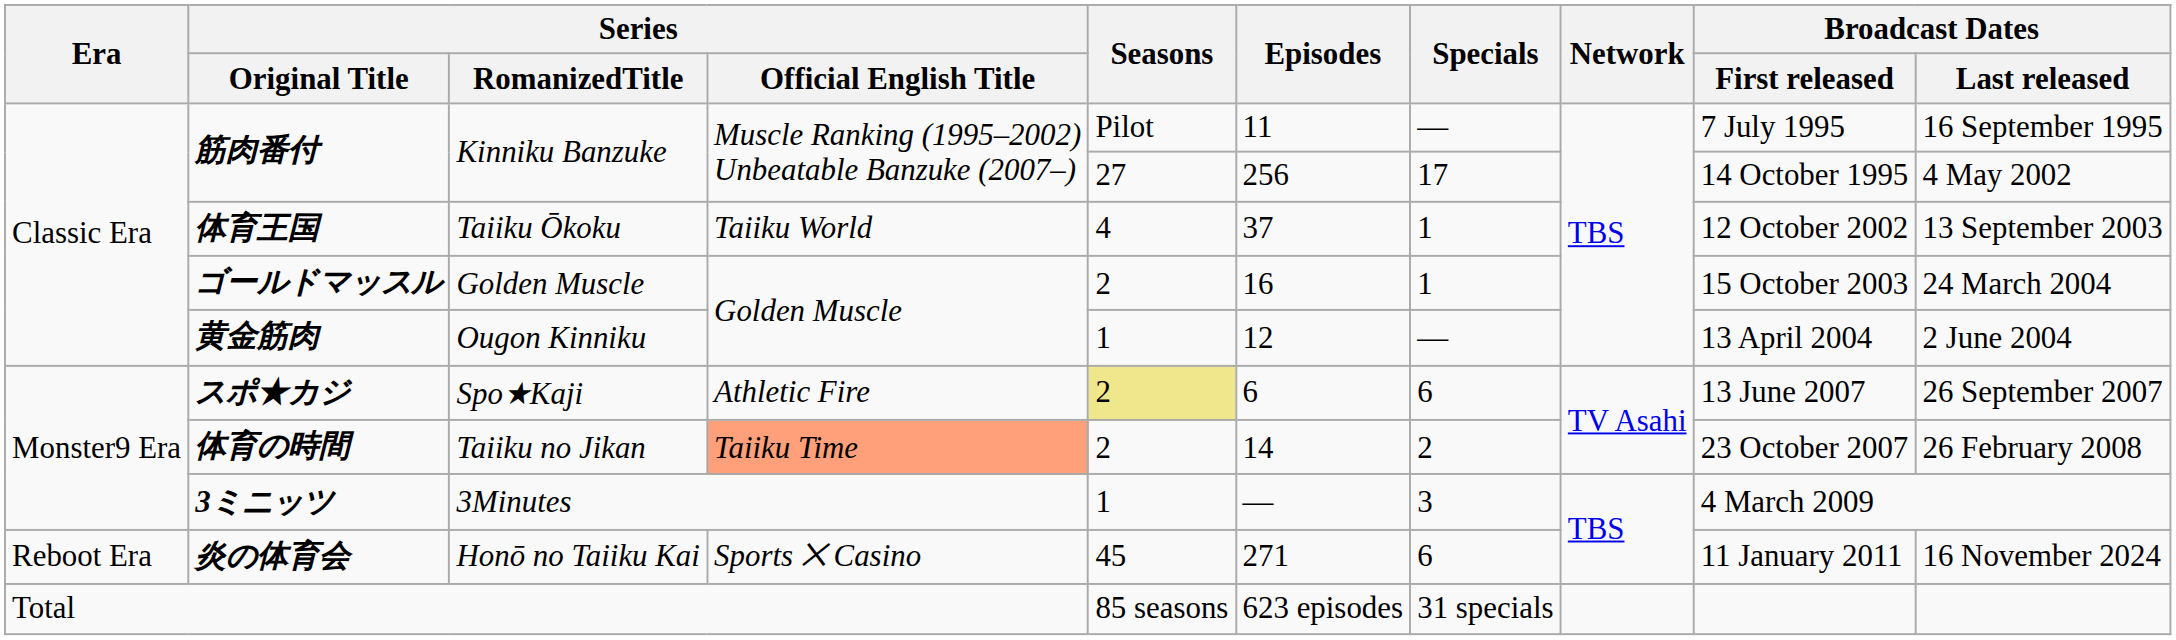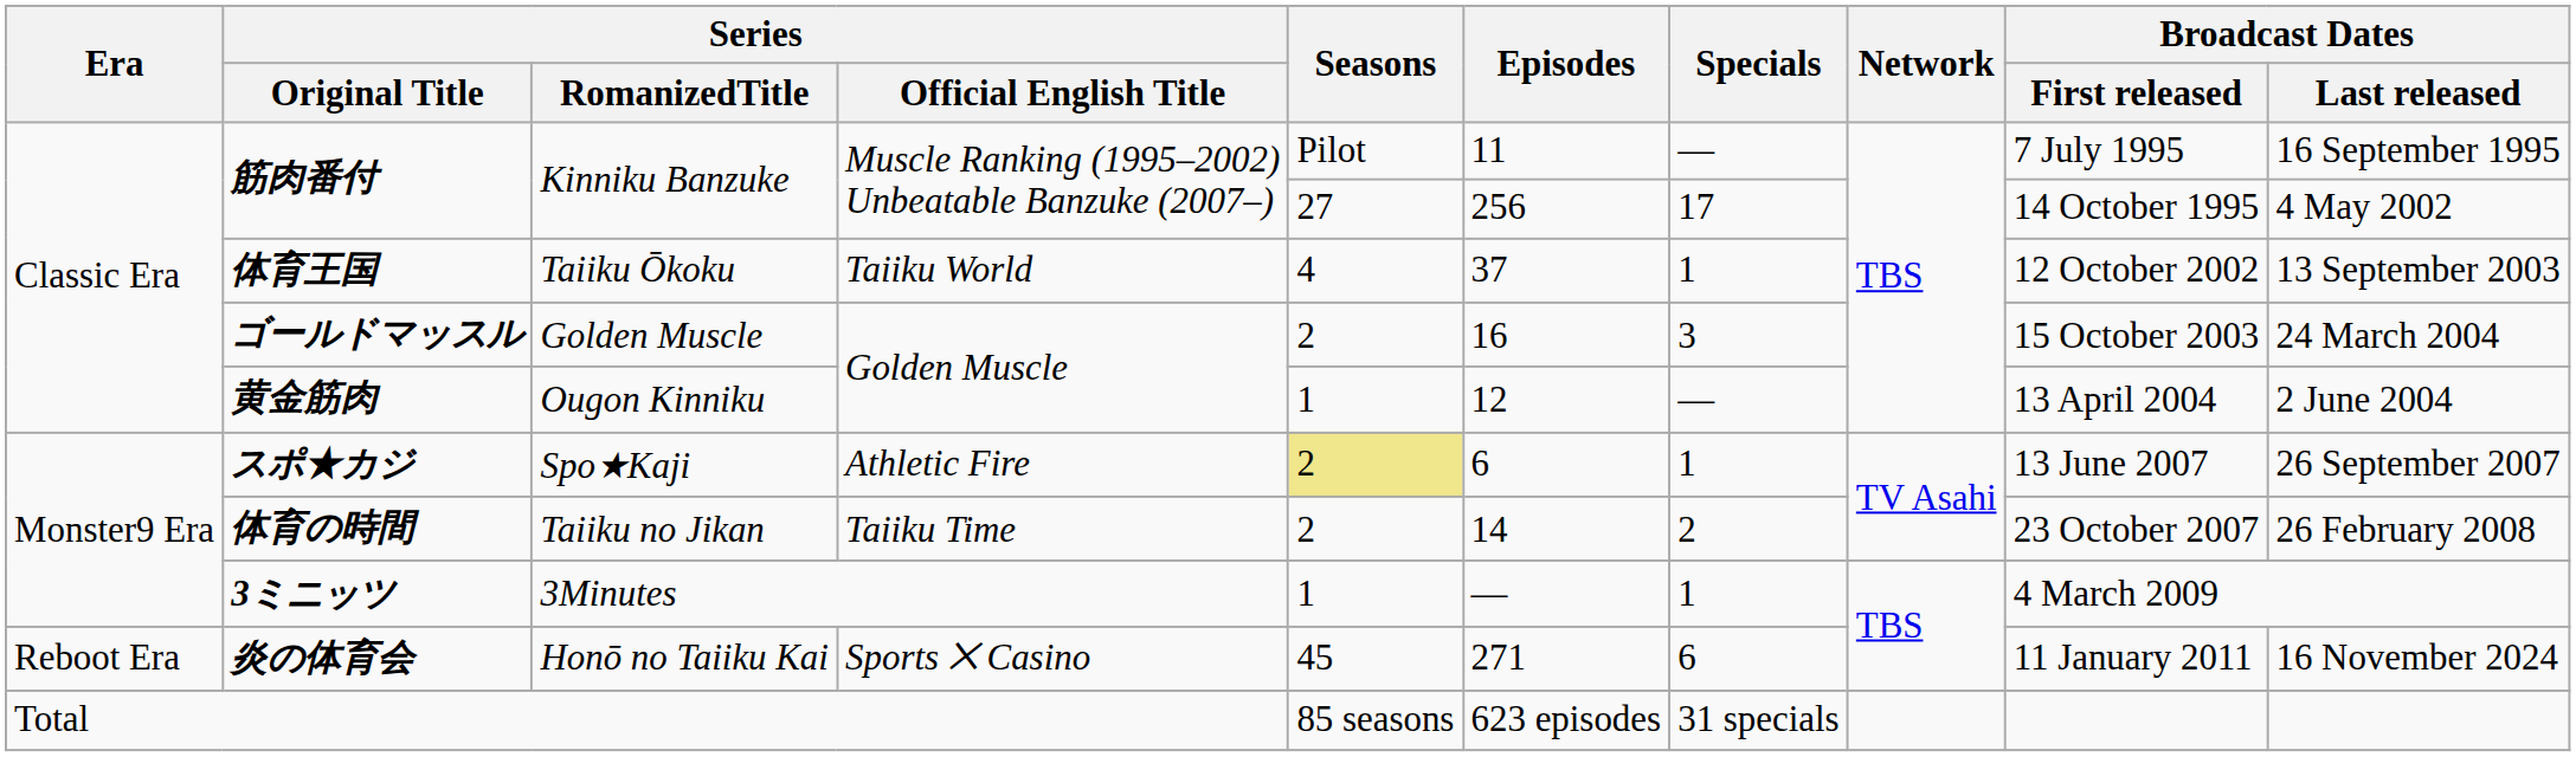ゴールドマッスル | Specials: 1 -> 3
スポ★カジ | Specials: 6 -> 1
体育の時間 | Series / Official English Title: lightsalmon background -> no background
3ミニッツ | Specials: 3 -> 1
